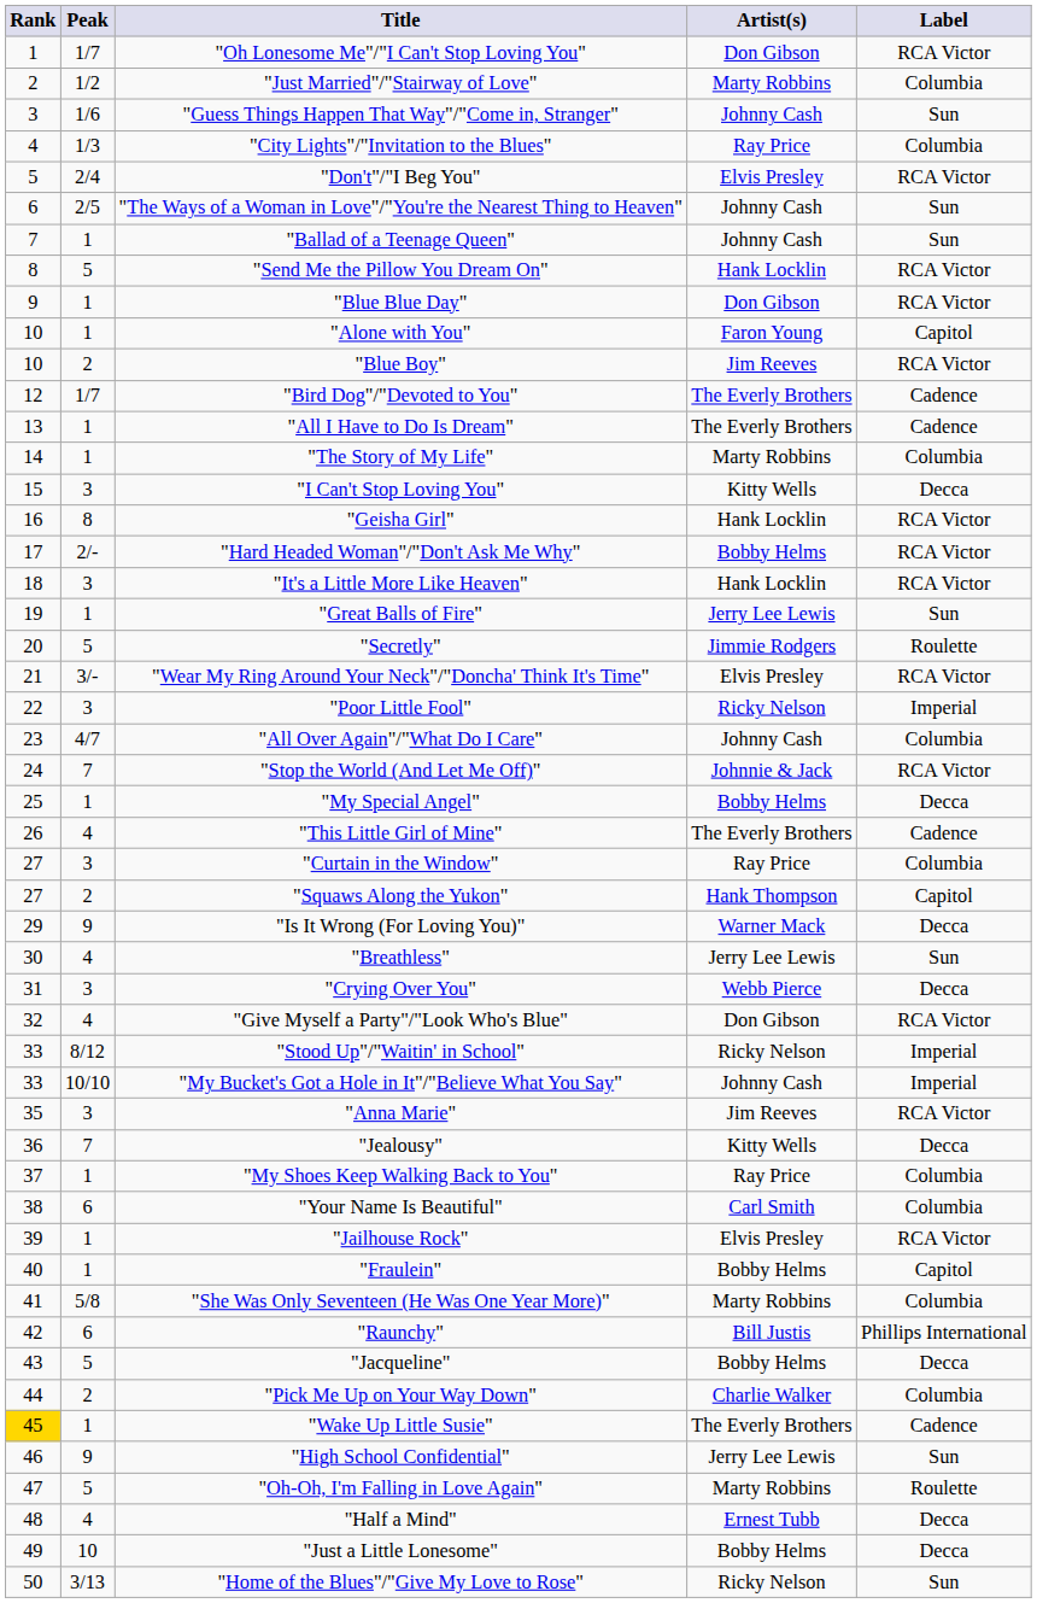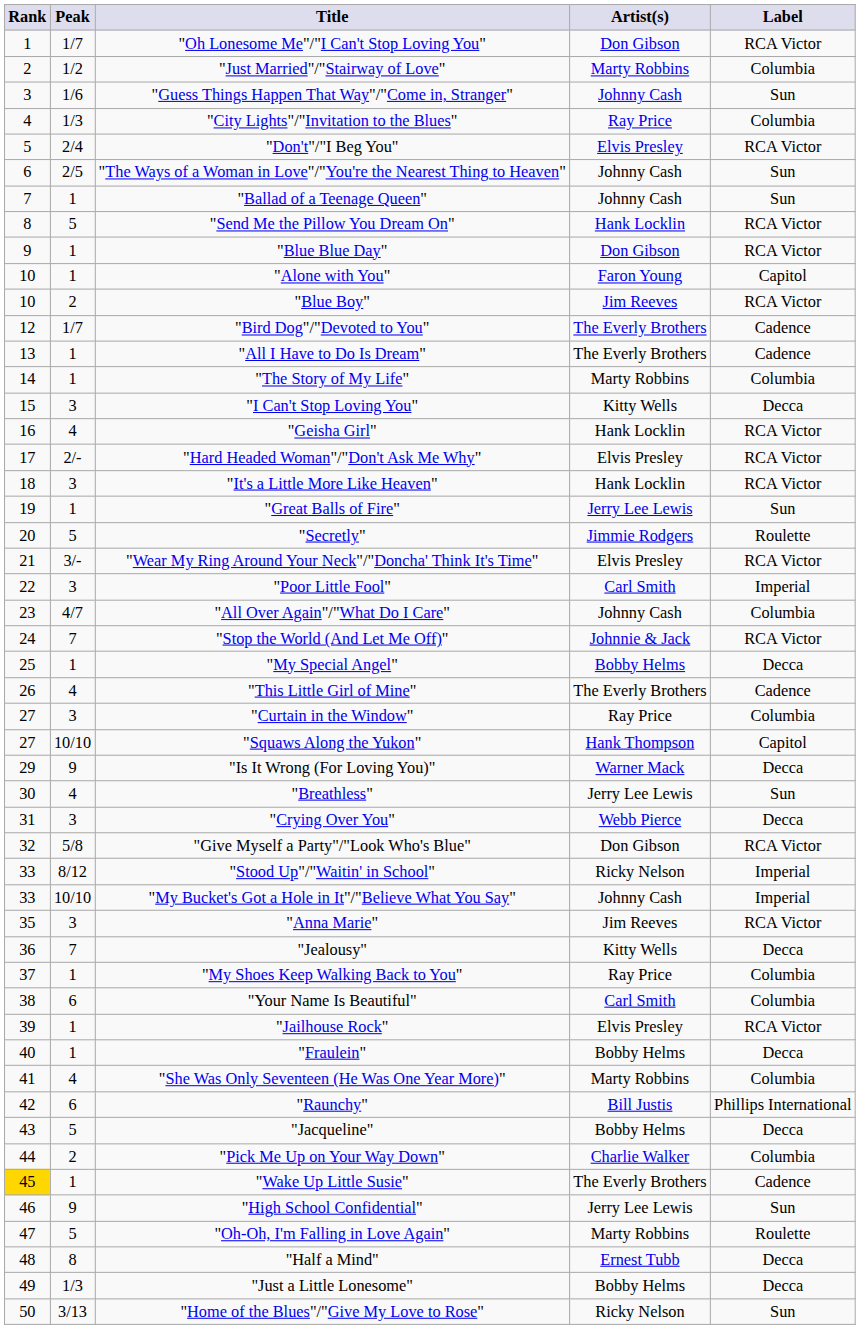"Geisha Girl" | Peak: 8 -> 4
"Hard Headed Woman"/"Don't Ask Me Why" | Artist(s): Bobby Helms -> Elvis Presley
"Poor Little Fool" | Artist(s): Ricky Nelson -> Carl Smith
"Squaws Along the Yukon" | Peak: 2 -> 10/10
"Give Myself a Party"/"Look Who's Blue" | Peak: 4 -> 5/8
"Fraulein" | Label: Capitol -> Decca
"She Was Only Seventeen (He Was One Year More)" | Peak: 5/8 -> 4
"Half a Mind" | Peak: 4 -> 8
"Just a Little Lonesome" | Peak: 10 -> 1/3
